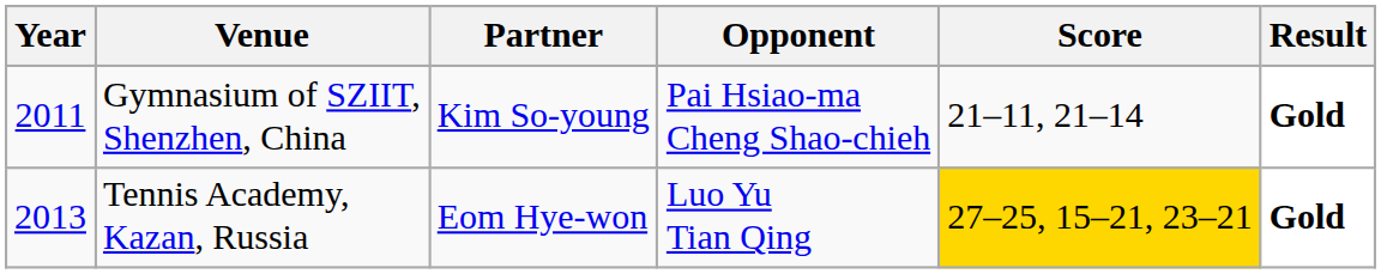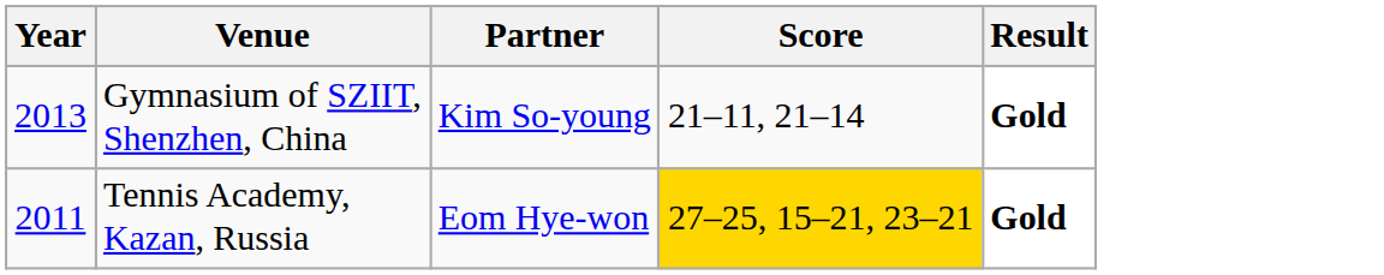- column: Opponent | Pai Hsiao-ma Cheng Shao-chieh | Luo Yu Tian Qing
Gymnasium of SZIIT, Shenzhen, China | Year: 2011 -> 2013
Tennis Academy, Kazan, Russia | Year: 2013 -> 2011
